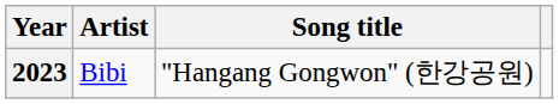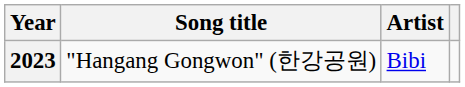columns swapped: Song title <-> Artist
